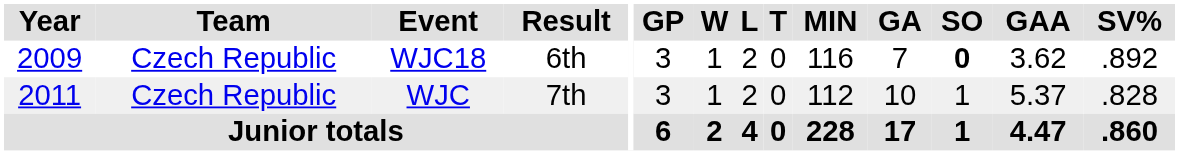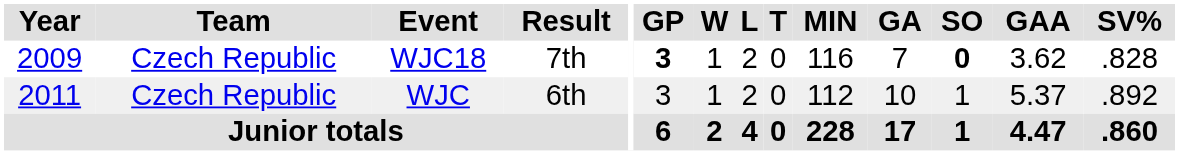WJC18 | Result: 6th -> 7th
WJC18 | GP: normal -> bold
WJC18 | SV%: .892 -> .828
WJC | Result: 7th -> 6th
WJC | SV%: .828 -> .892
